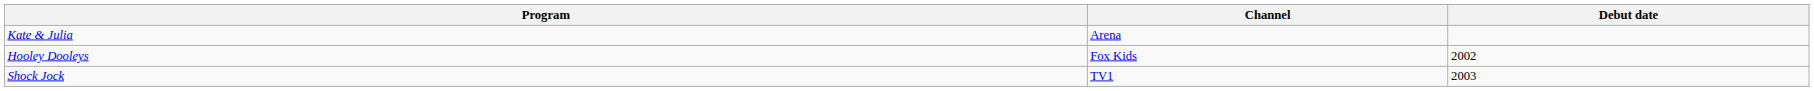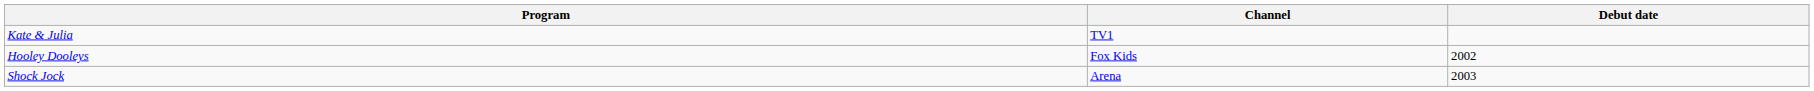Kate & Julia | Channel: Arena -> TV1
Shock Jock | Channel: TV1 -> Arena
